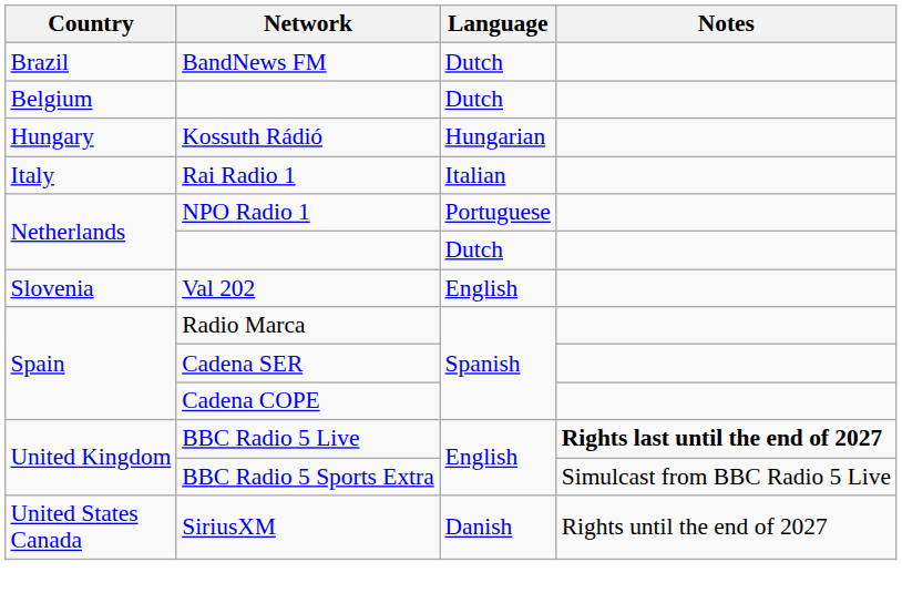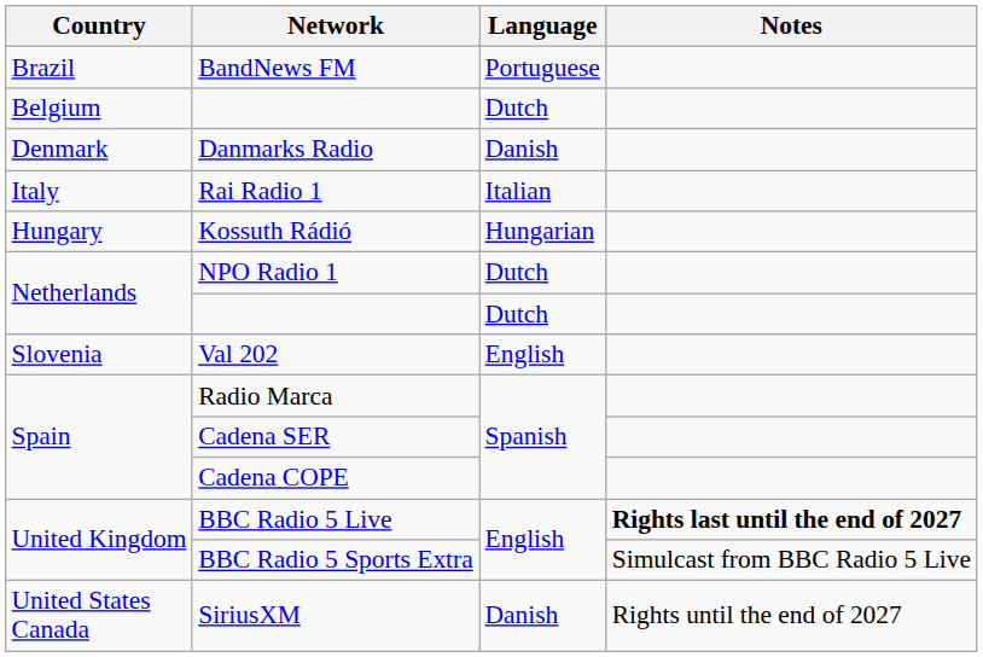BandNews FM | Language: Dutch -> Portuguese
+ row: Denmark | Danmarks Radio | Danish
rows swapped: Kossuth Rádió <-> Rai Radio 1
NPO Radio 1 | Language: Portuguese -> Dutch
